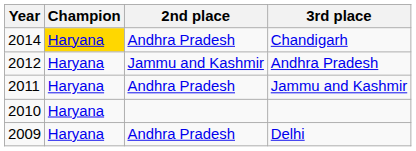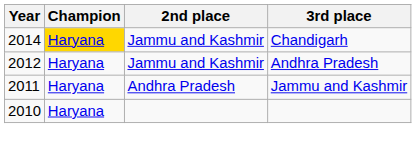Chandigarh | 2nd place: Andhra Pradesh -> Jammu and Kashmir
- row: 2009 | Haryana | Andhra Pradesh | Delhi
